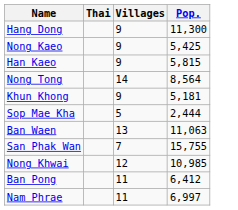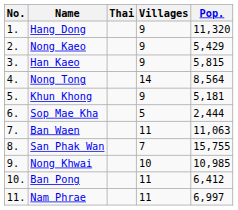+ column: No. | 1. | 2. | 3. | 4. | 5. | 6. | 7. | 8. | 9. | 10. | 11.
Hang Dong | Pop.: 11,300 -> 11,320
Nong Kaeo | Pop.: 5,425 -> 5,429
Ban Waen | Villages: 13 -> 11
Nong Khwai | Villages: 12 -> 10
